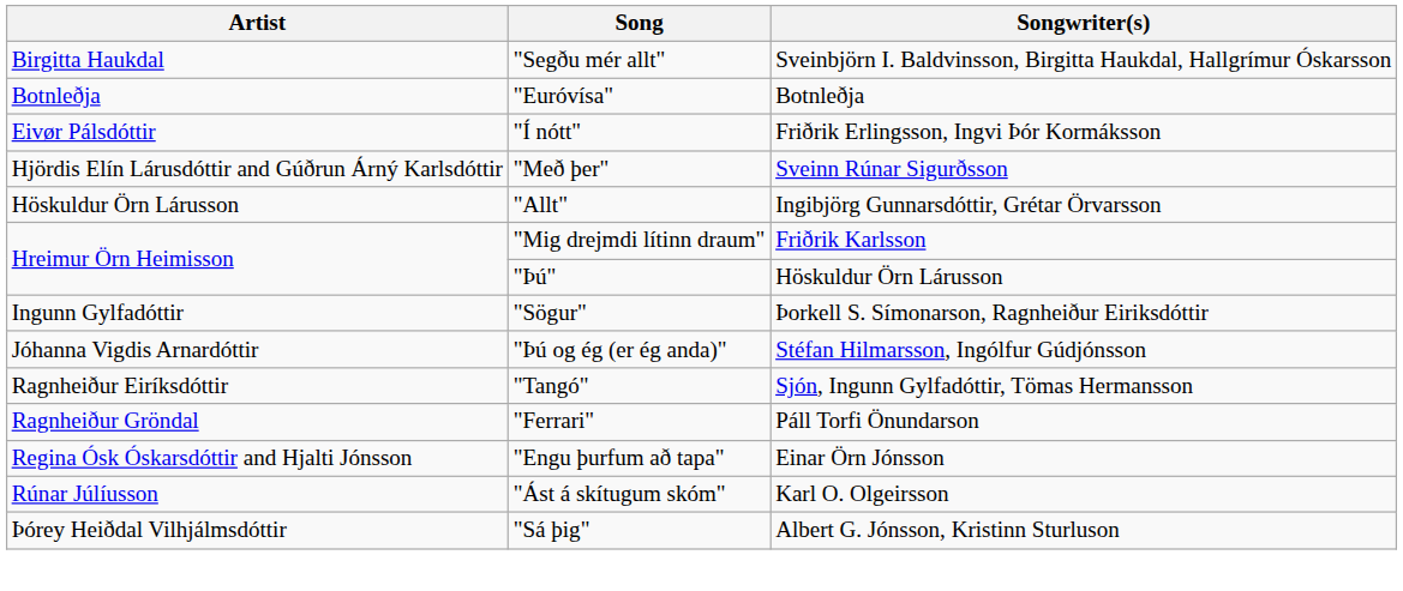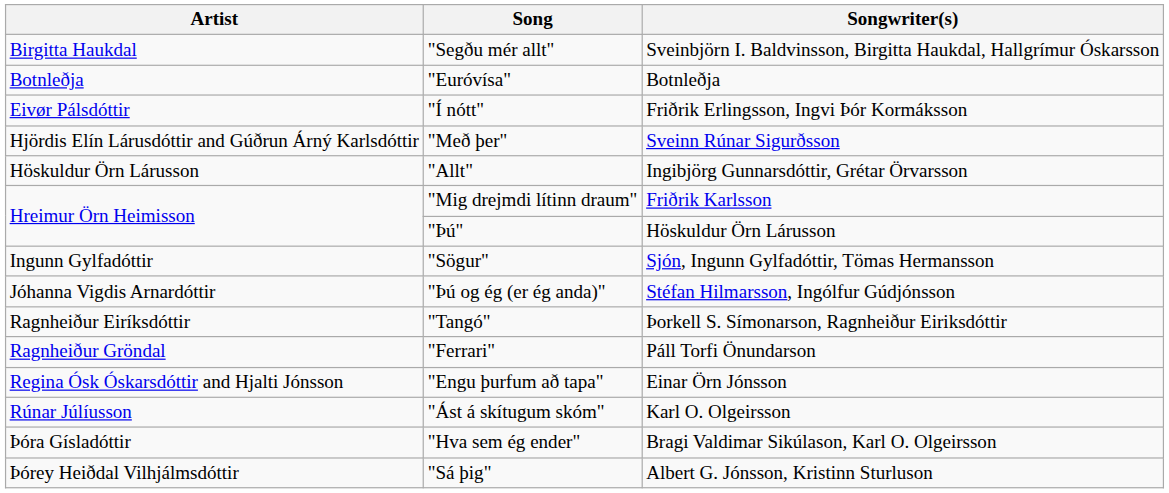"Sögur" | Songwriter(s): Þorkell S. Símonarson, Ragnheiður Eiriksdóttir -> Sjón, Ingunn Gylfadóttir, Tömas Hermansson
"Tangó" | Songwriter(s): Sjón, Ingunn Gylfadóttir, Tömas Hermansson -> Þorkell S. Símonarson, Ragnheiður Eiriksdóttir
+ row: Þóra Gísladóttir | "Hva sem ég ender" | Bragi Valdimar Sikúlason, Karl O. Olgeirsson
